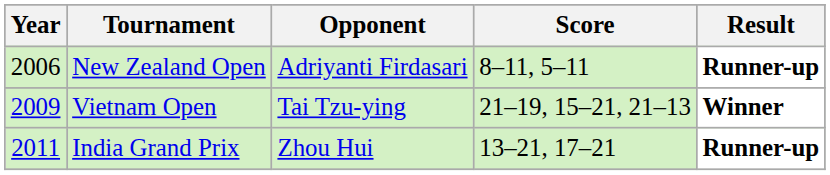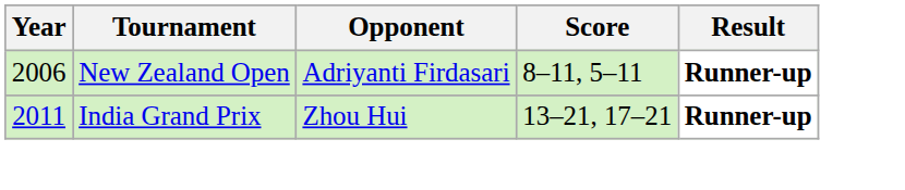- row: 2009 | Vietnam Open | Tai Tzu-ying | 21–19, 15–21, 21–13 | Winner
